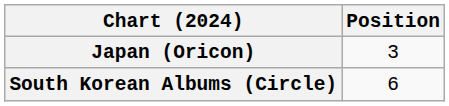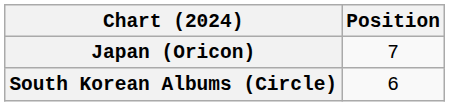Japan (Oricon) | Position: 3 -> 7
